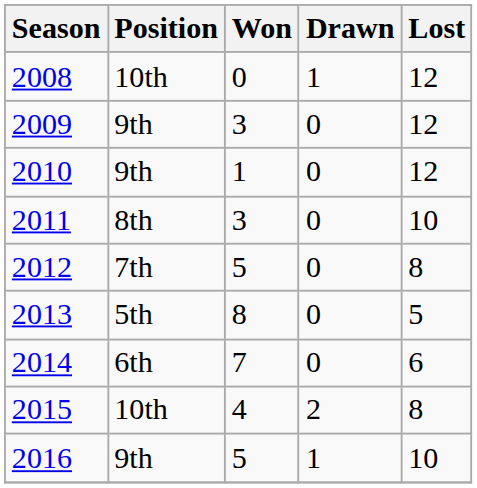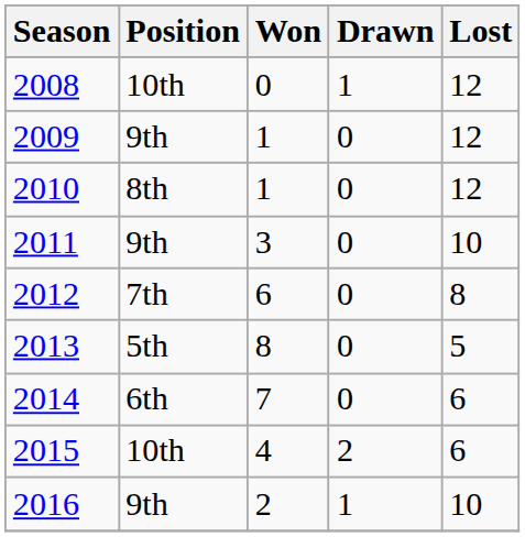2009 | Won: 3 -> 1
2010 | Position: 9th -> 8th
2011 | Position: 8th -> 9th
2012 | Won: 5 -> 6
2015 | Lost: 8 -> 6
2016 | Won: 5 -> 2
